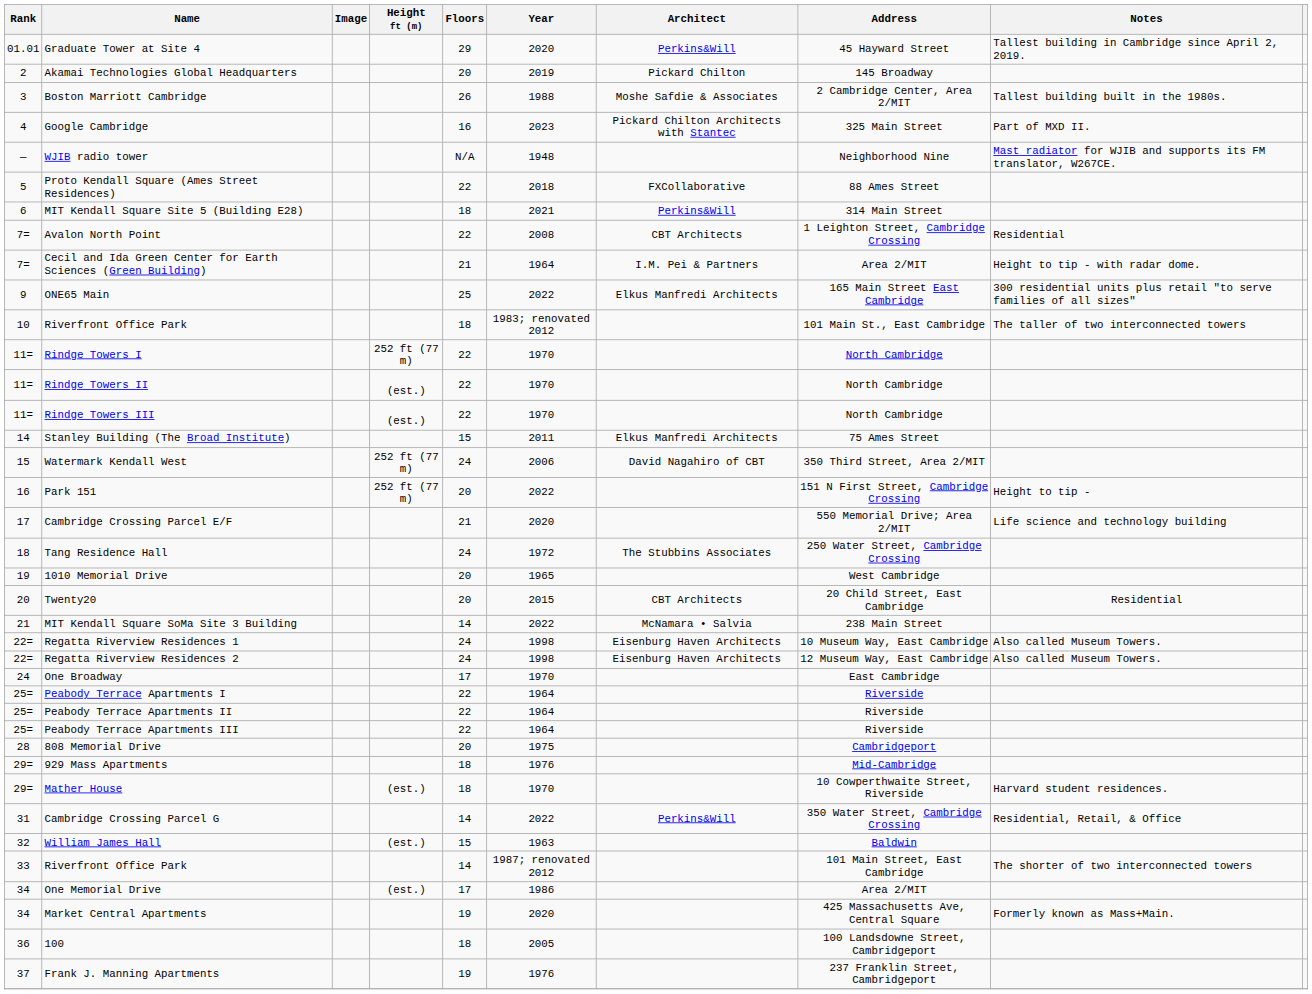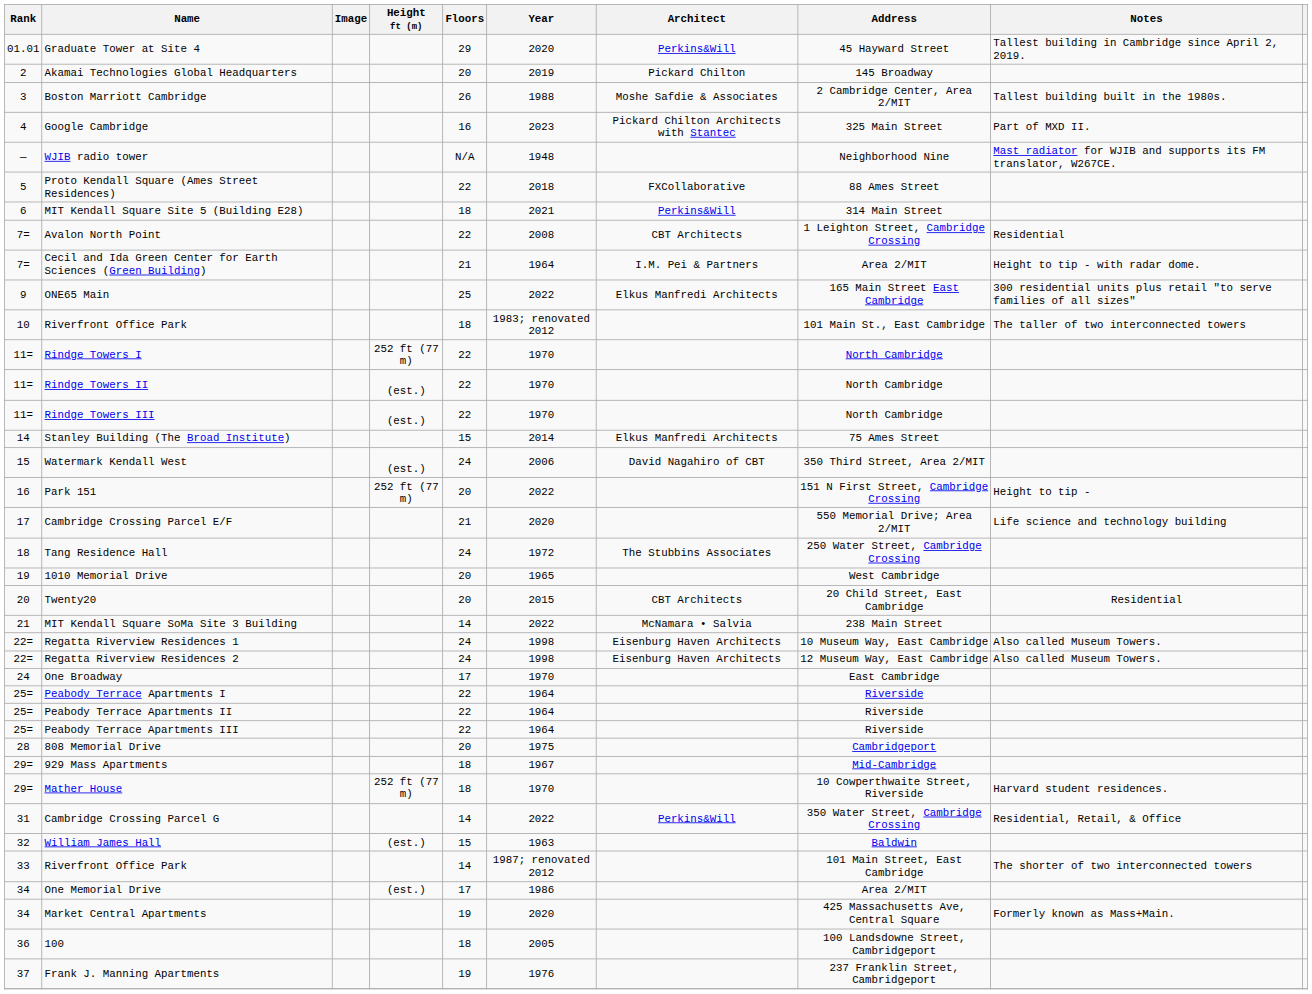Stanley Building (The Broad Institute) | Year: 2011 -> 2014
Watermark Kendall West | Height ft (m): 252 ft (77 m) -> (est.)
929 Mass Apartments | Year: 1976 -> 1967
Mather House | Height ft (m): (est.) -> 252 ft (77 m)
